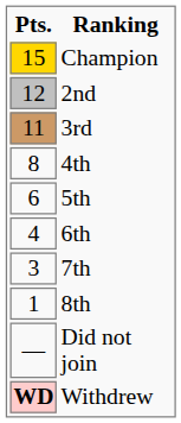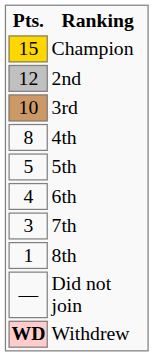3rd | Pts.: 11 -> 10
5th | Pts.: 6 -> 5
